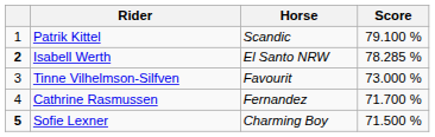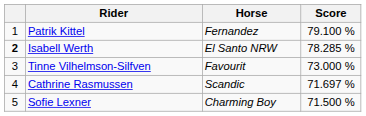Patrik Kittel | Horse: Scandic -> Fernandez
Cathrine Rasmussen | Horse: Fernandez -> Scandic
Cathrine Rasmussen | Score: 71.700 % -> 71.697 %
Sofie Lexner | column 1: bold -> normal
